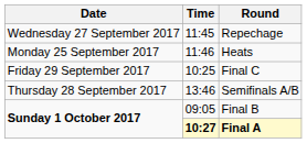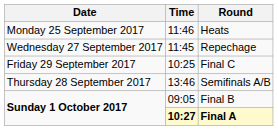rows swapped: Heats <-> Repechage
